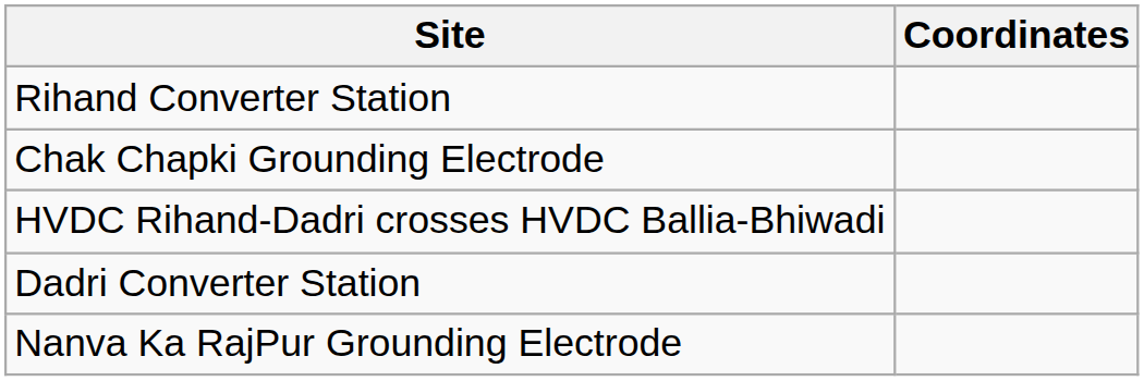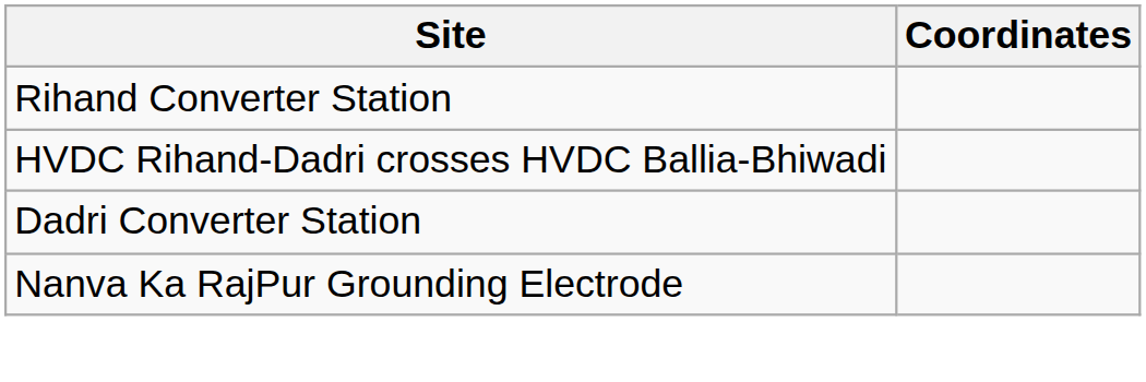- row: Chak Chapki Grounding Electrode
